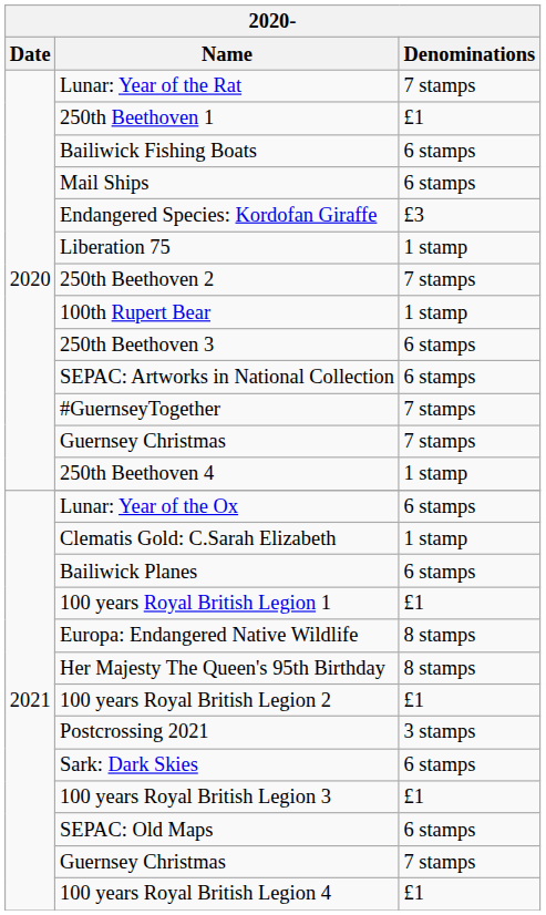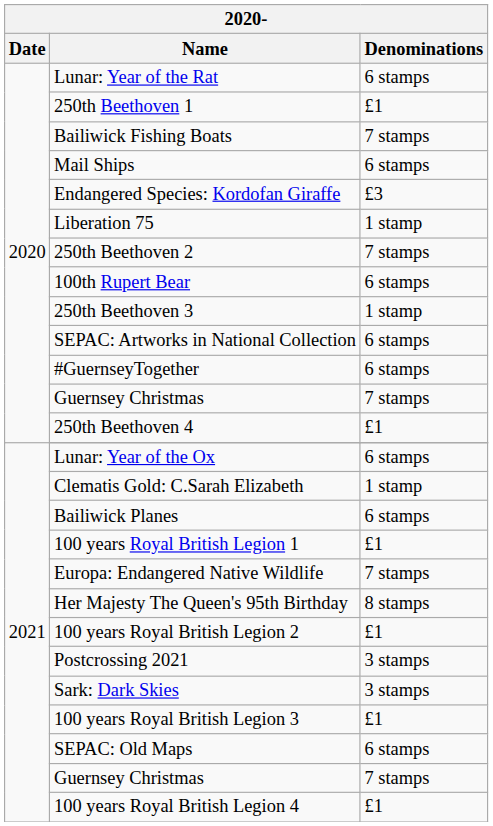Lunar: Year of the Rat | Denominations: 7 stamps -> 6 stamps
Bailiwick Fishing Boats | Denominations: 6 stamps -> 7 stamps
100th Rupert Bear | Denominations: 1 stamp -> 6 stamps
250th Beethoven 3 | Denominations: 6 stamps -> 1 stamp
#GuernseyTogether | Denominations: 7 stamps -> 6 stamps
250th Beethoven 4 | Denominations: 1 stamp -> £1
Europa: Endangered Native Wildlife | Denominations: 8 stamps -> 7 stamps
Sark: Dark Skies | Denominations: 6 stamps -> 3 stamps
